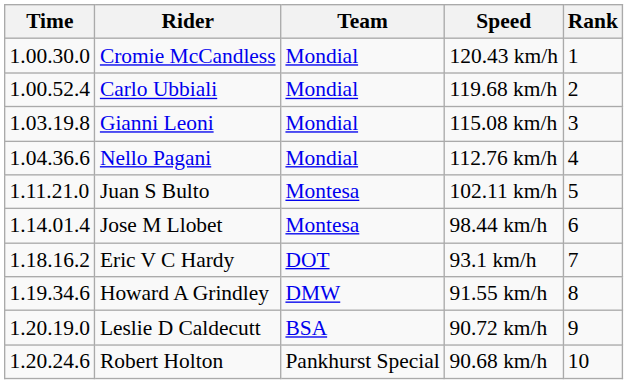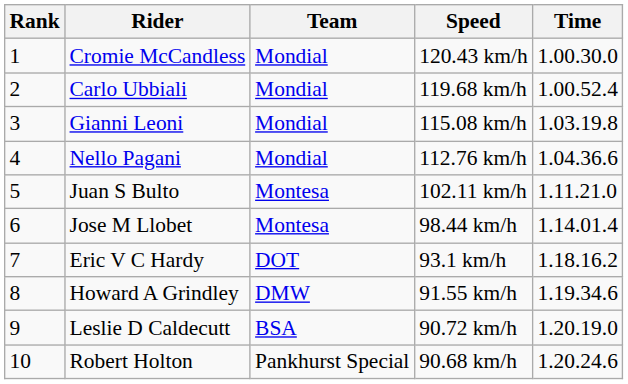columns swapped: Rank <-> Time
